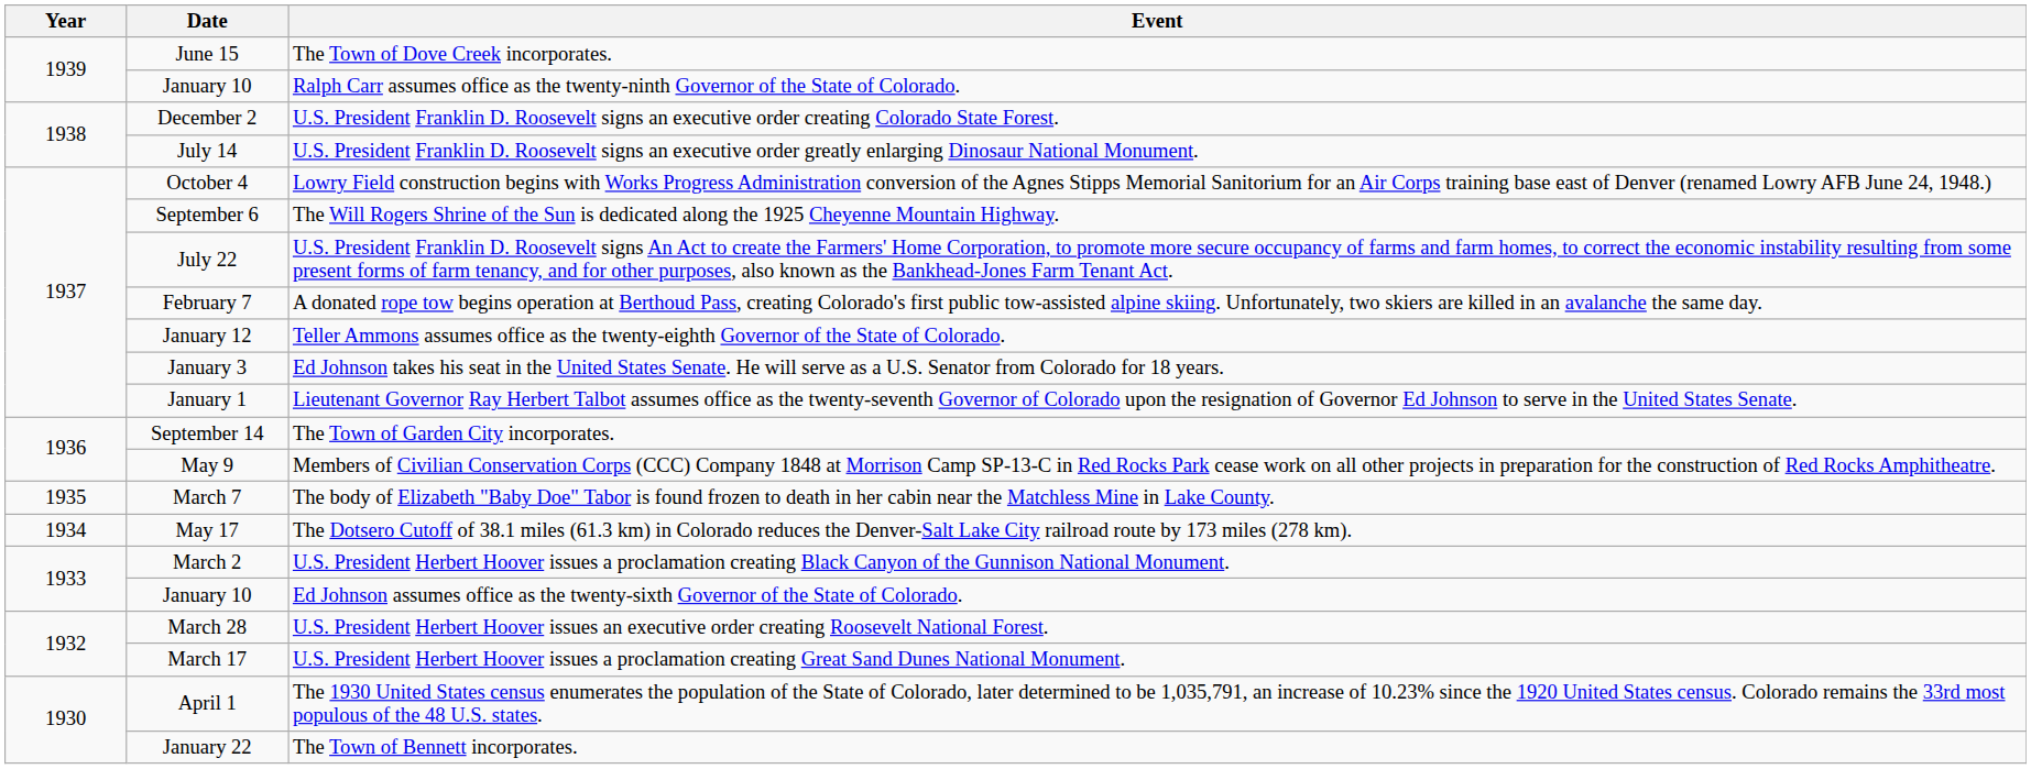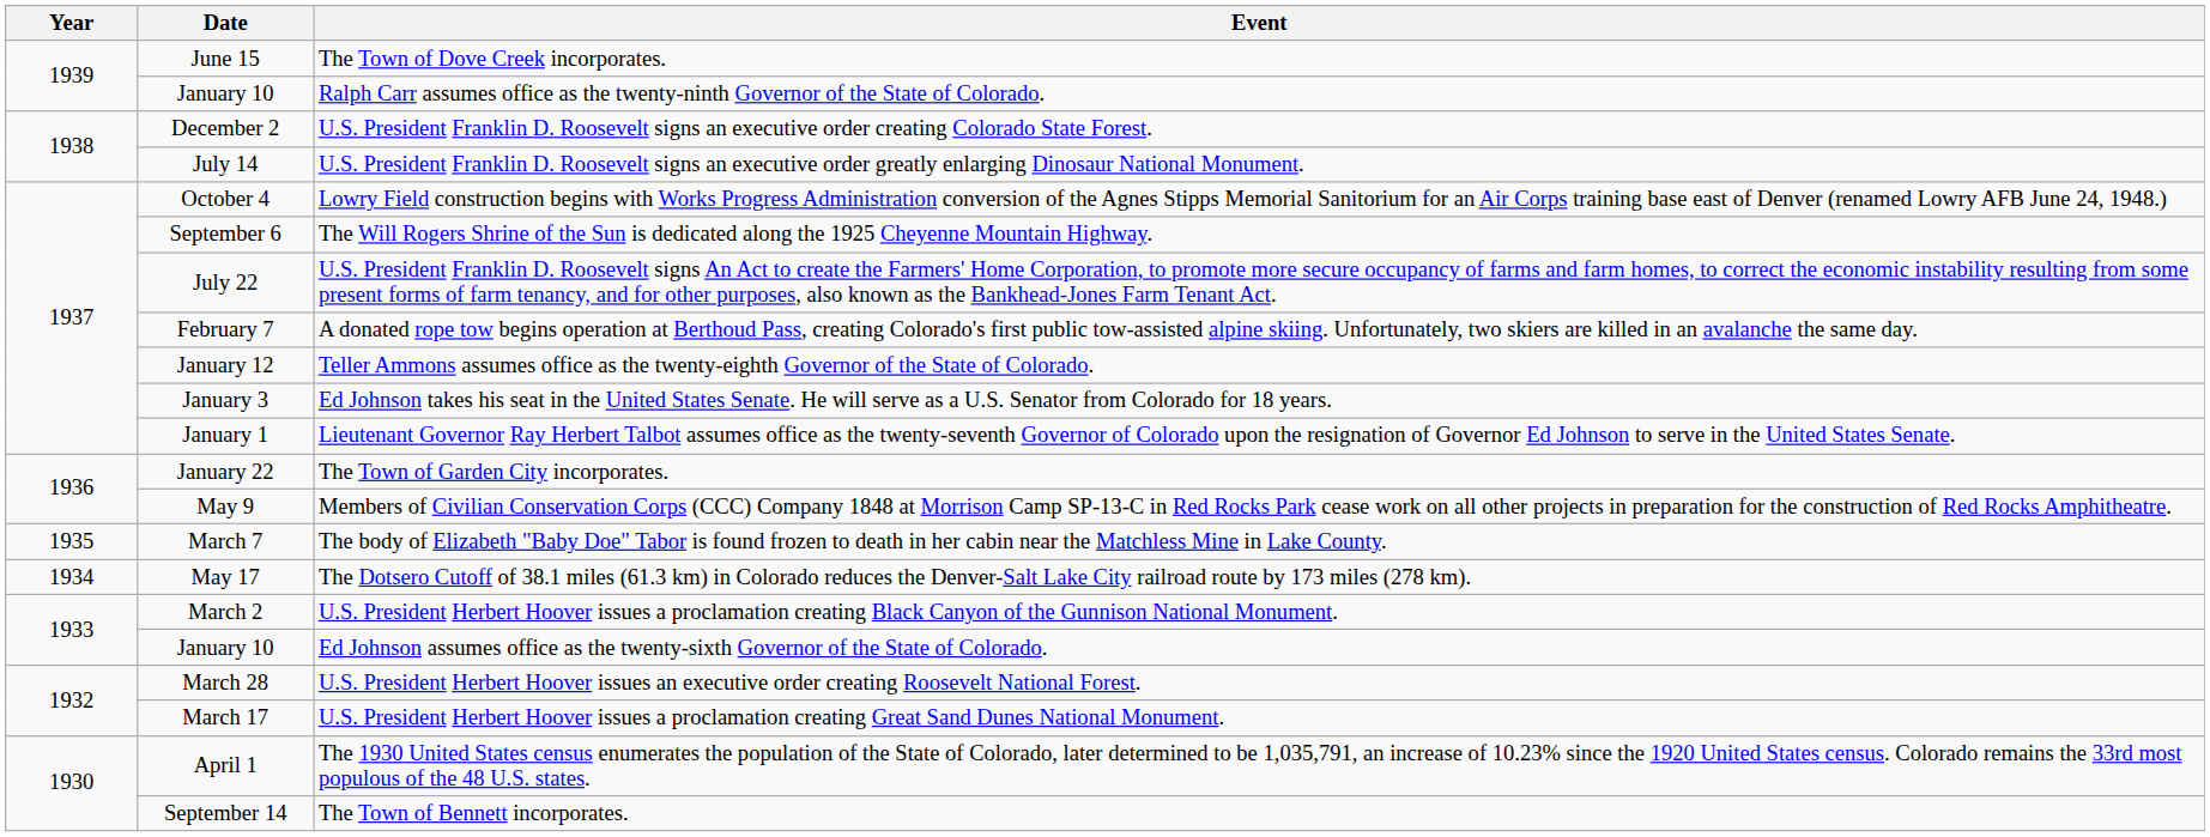The Town of Garden City incorporates. | Date: September 14 -> January 22
The Town of Bennett incorporates. | Date: January 22 -> September 14
